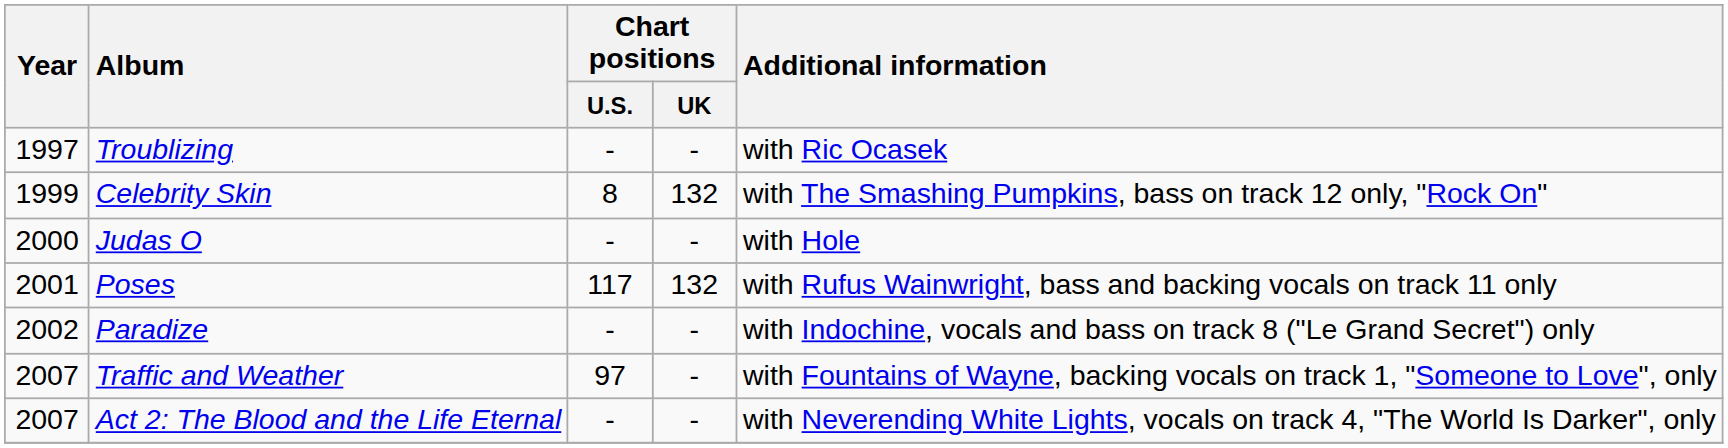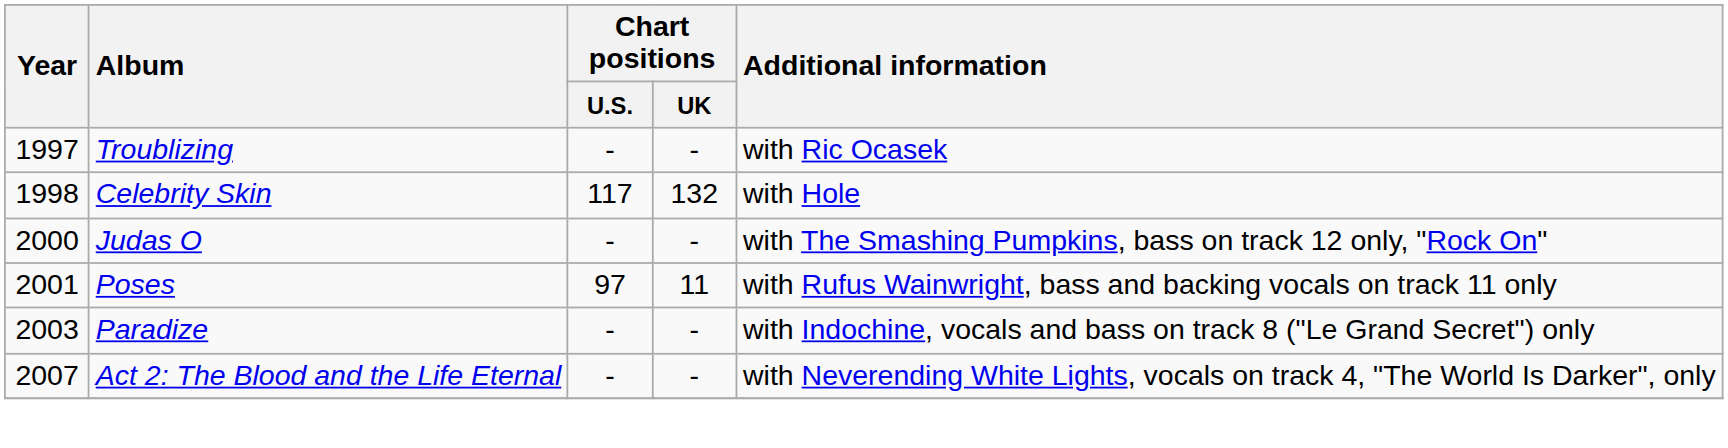Celebrity Skin | Year: 1999 -> 1998
Celebrity Skin | Chart positions / U.S.: 8 -> 117
Celebrity Skin | Additional information: with The Smashing Pumpkins, bass on track 12 only, "Rock On" -> with Hole
Judas O | Additional information: with Hole -> with The Smashing Pumpkins, bass on track 12 only, "Rock On"
Poses | Chart positions / U.S.: 117 -> 97
Poses | Chart positions / UK: 132 -> 11
Paradize | Year: 2002 -> 2003
- row: 2007 | Traffic and Weather | 97 | - | with Fountains of Wayne, backing vocals on track 1, "Someone to Love", only
